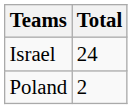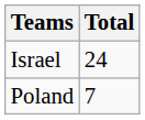Poland | Total: 2 -> 7
